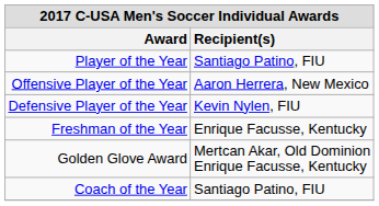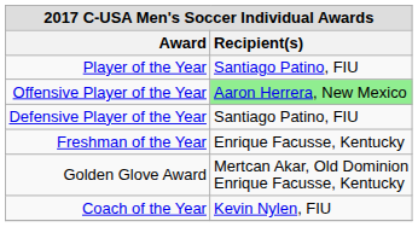Offensive Player of the Year | Recipient(s): no background -> lightgreen background
Defensive Player of the Year | Recipient(s): Kevin Nylen, FIU -> Santiago Patino, FIU
Coach of the Year | Recipient(s): Santiago Patino, FIU -> Kevin Nylen, FIU
